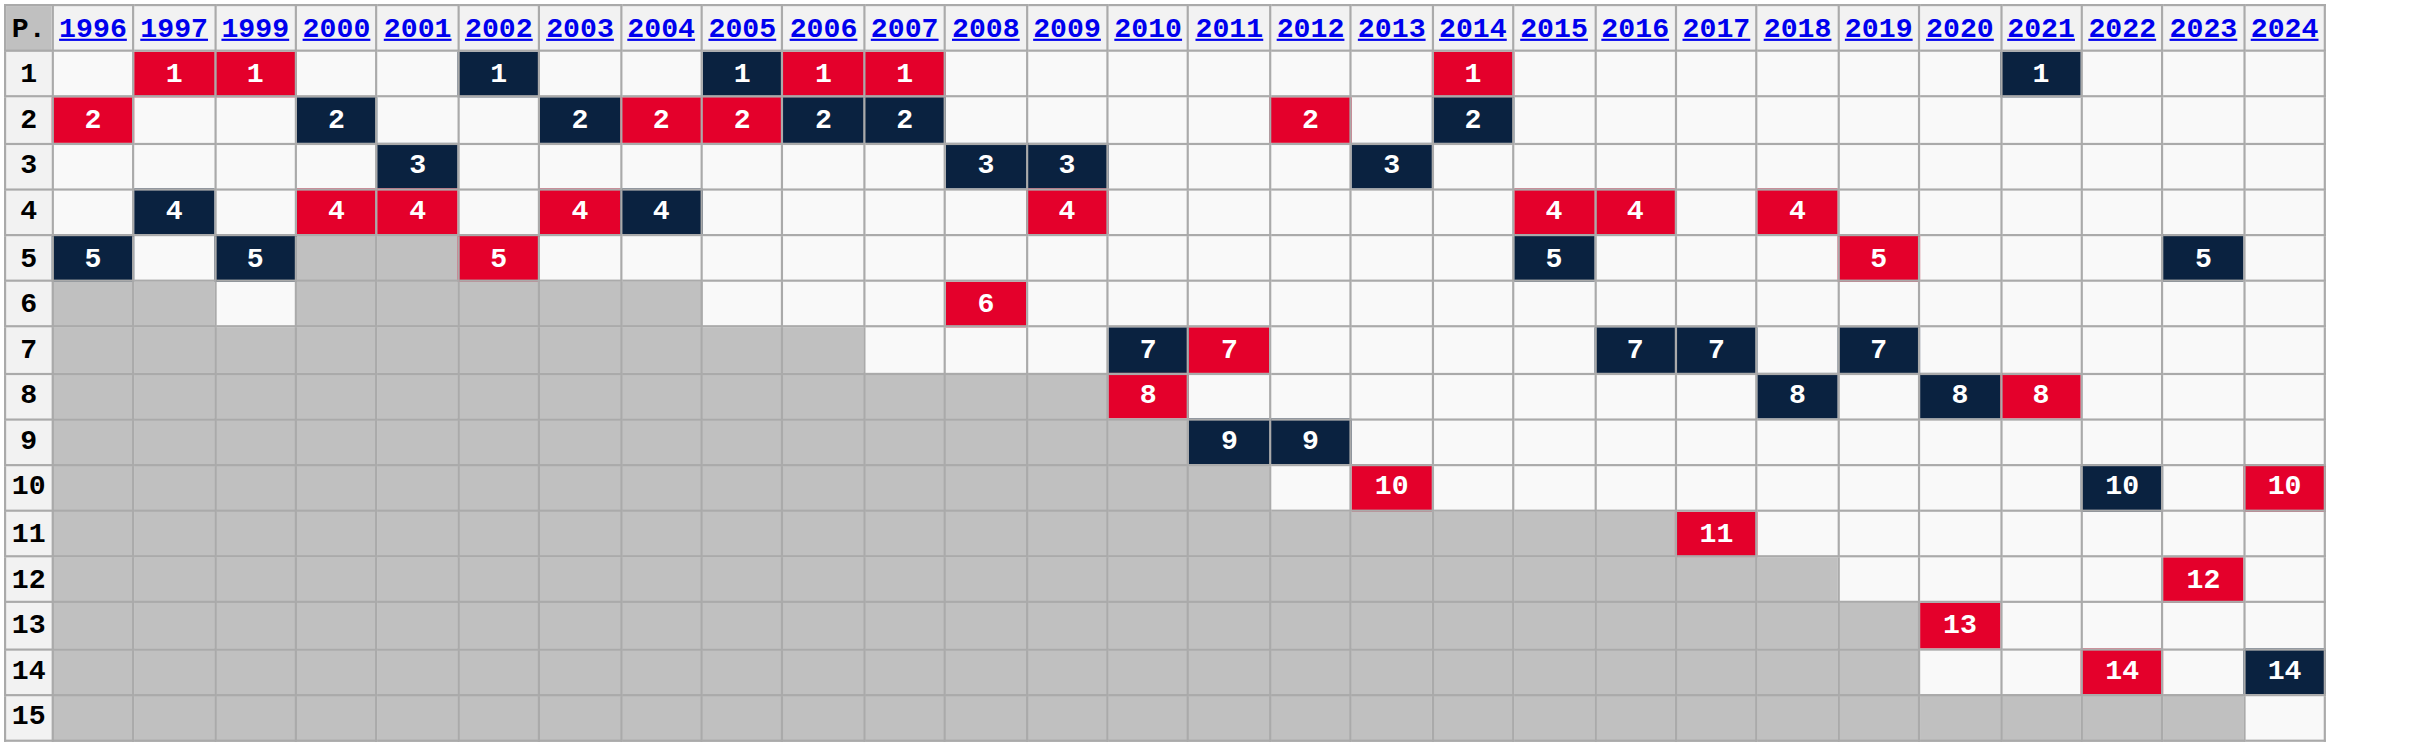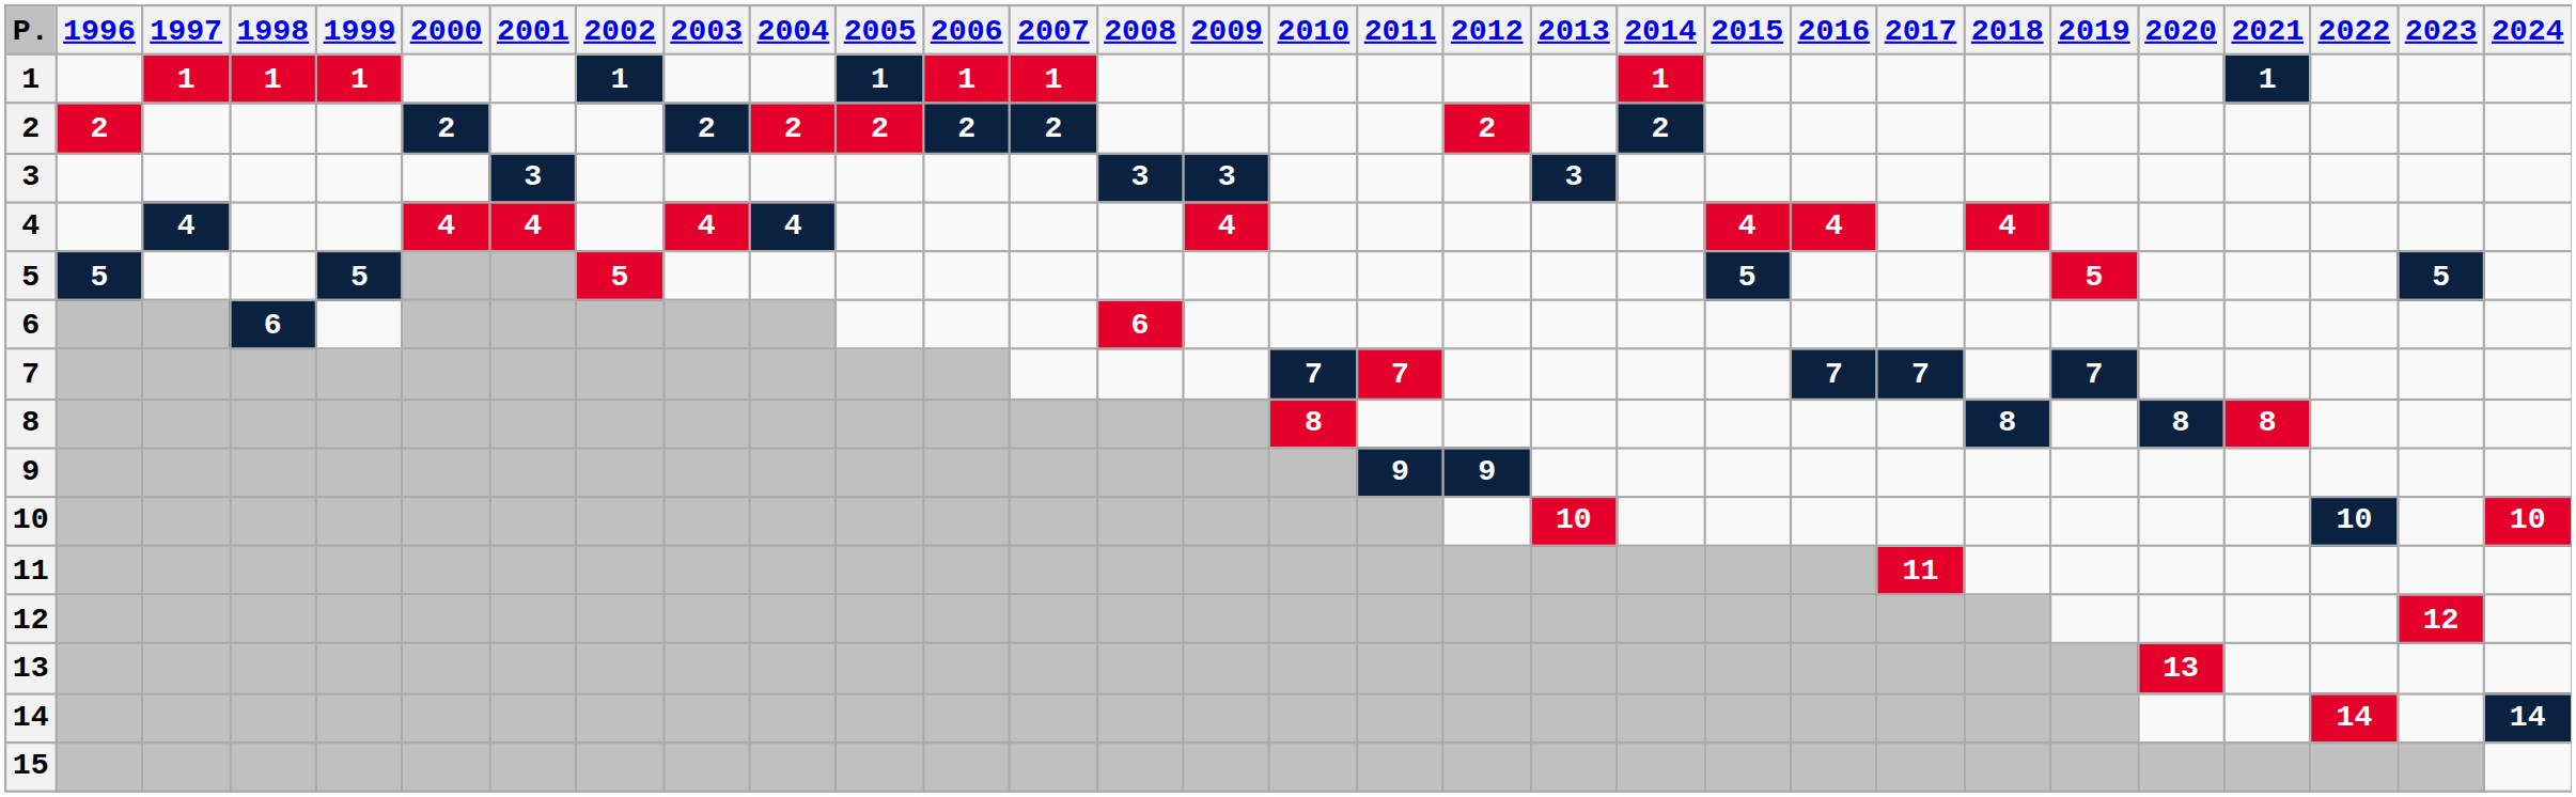+ column: 1998 | 1 | 6
